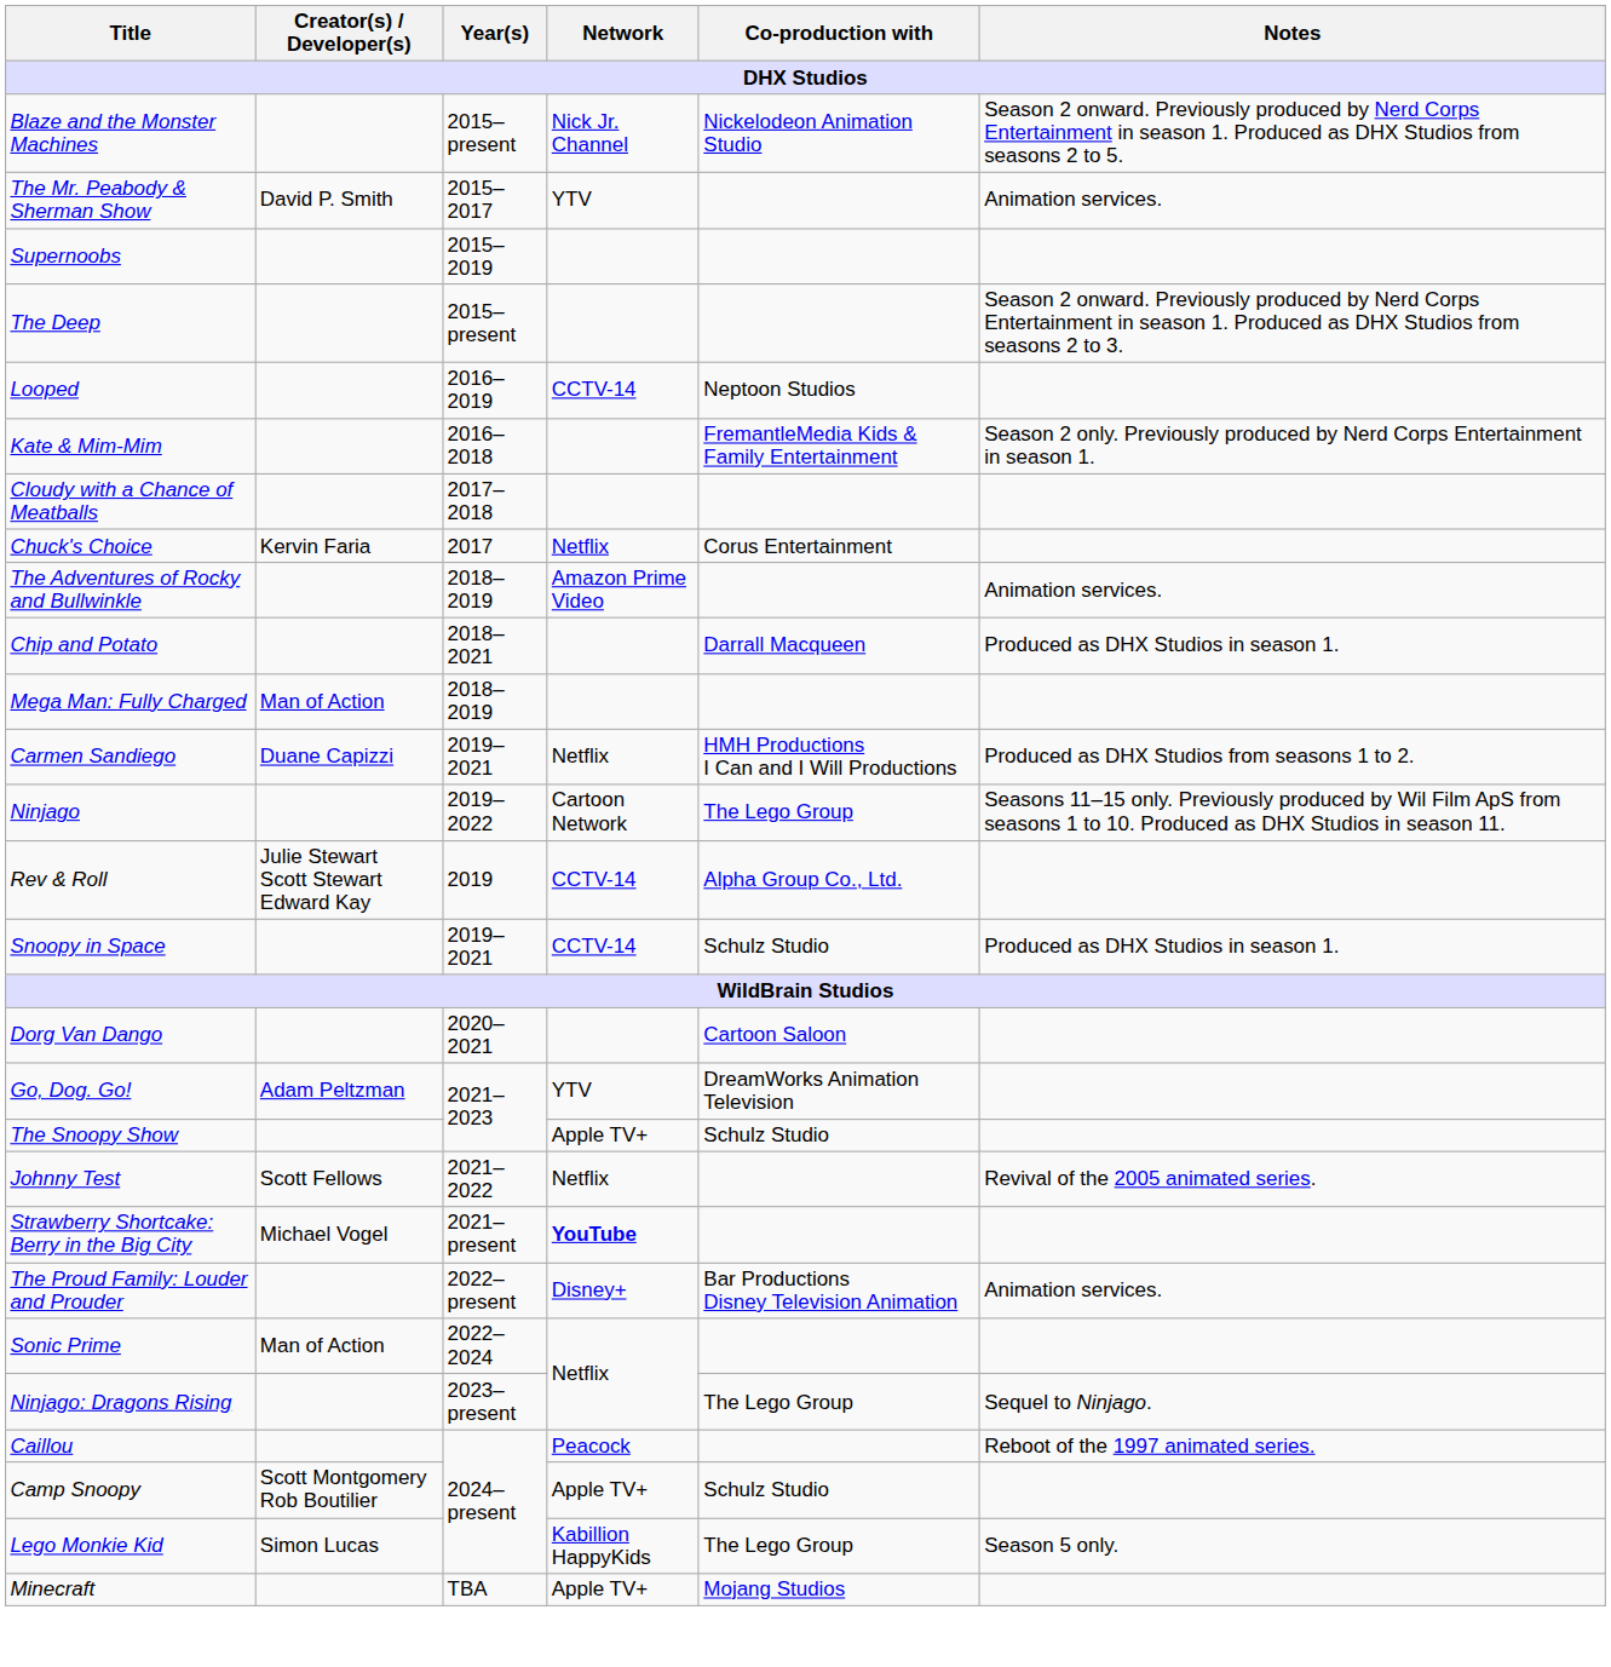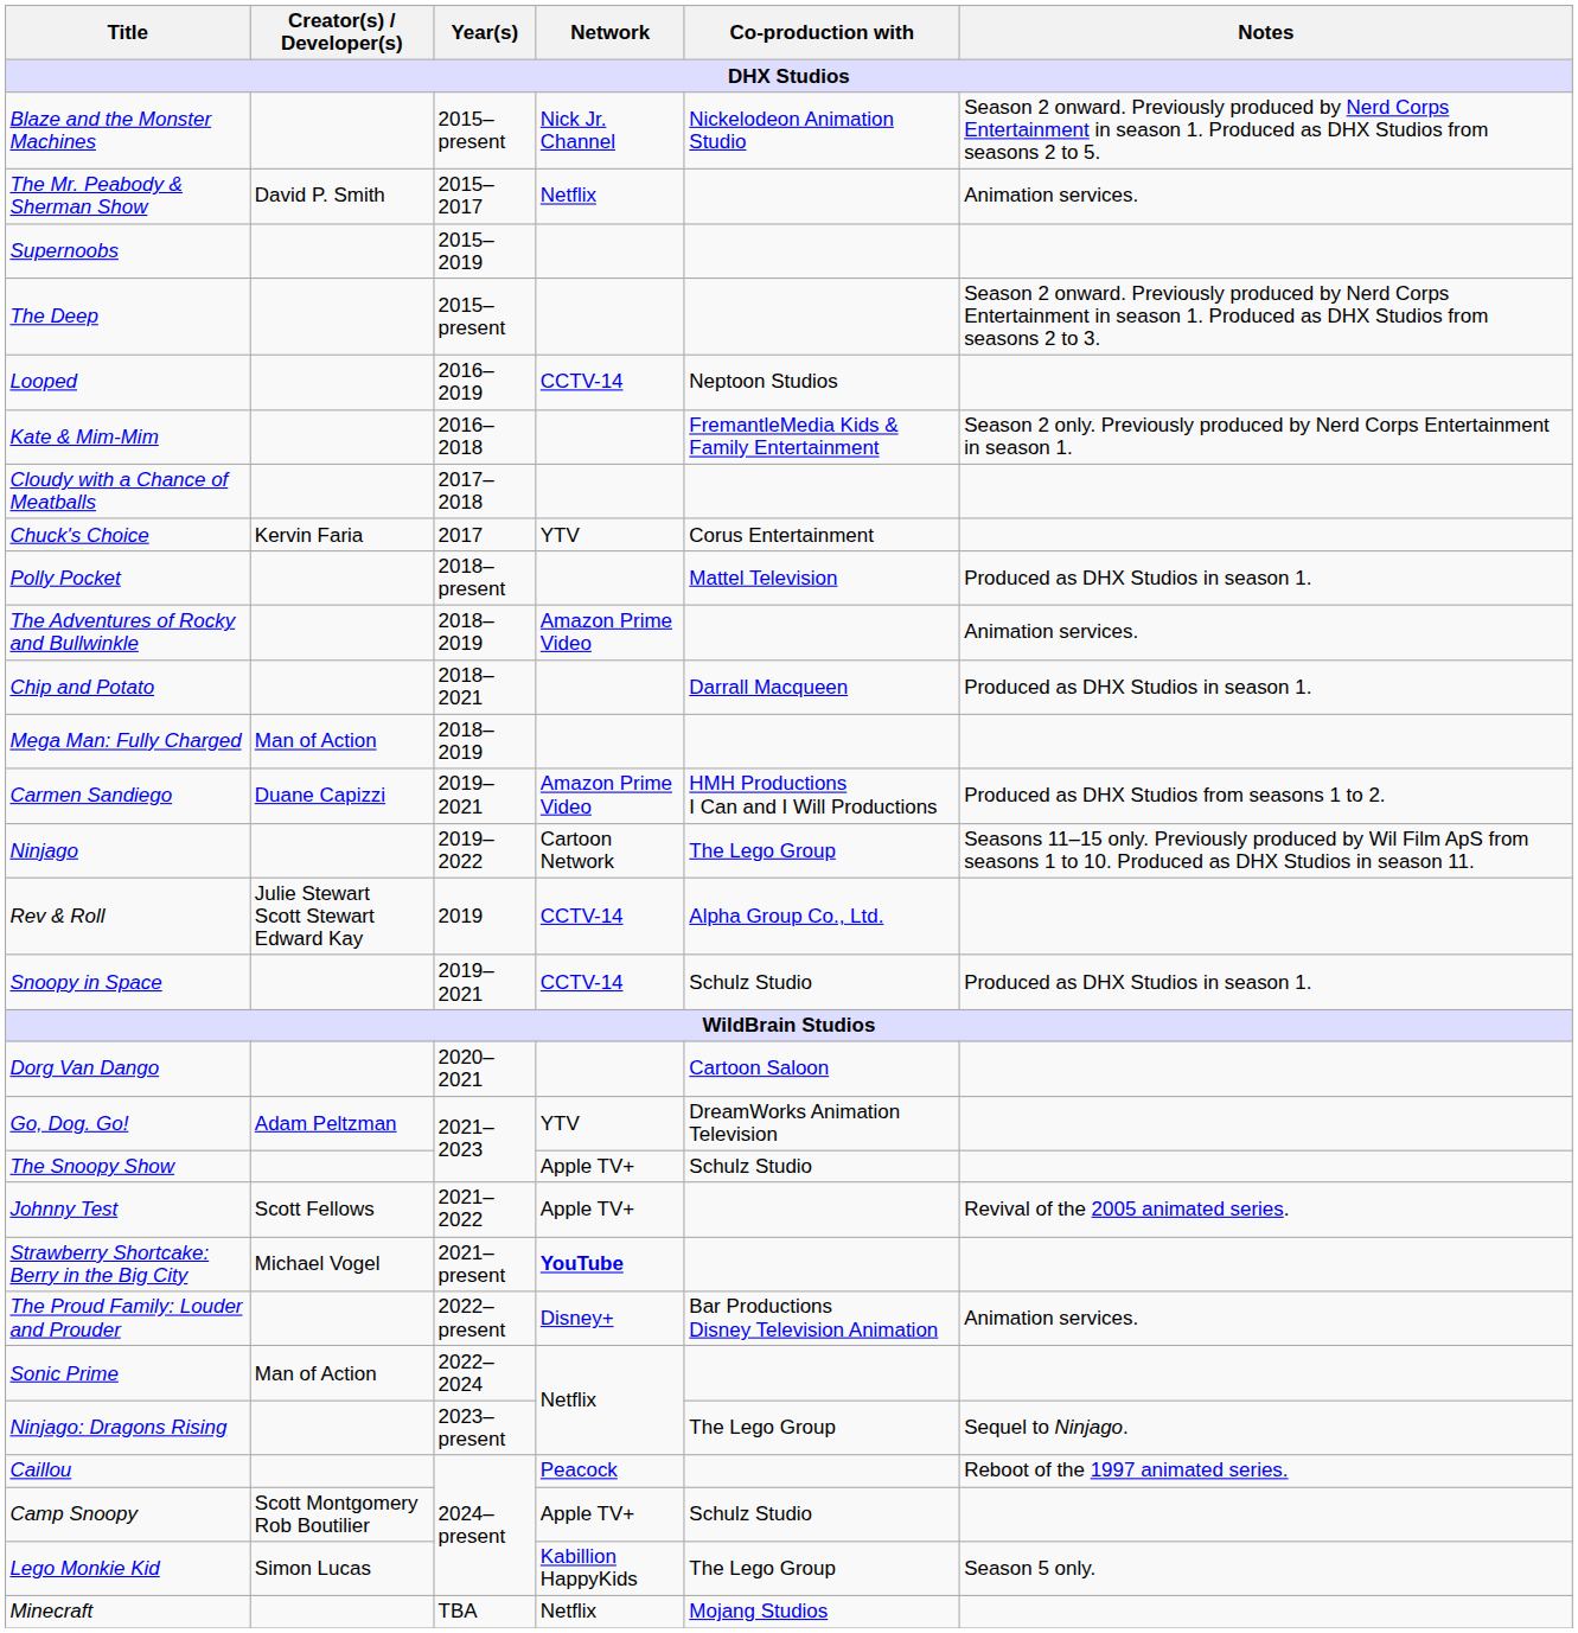The Mr. Peabody & Sherman Show | Network: YTV -> Netflix
Chuck's Choice | Network: Netflix -> YTV
+ row: Polly Pocket | 2018–present | Mattel Television | Produced as DHX Studios in season 1.
Carmen Sandiego | Network: Netflix -> Amazon Prime Video
Johnny Test | Network: Netflix -> Apple TV+
Minecraft | Network: Apple TV+ -> Netflix
